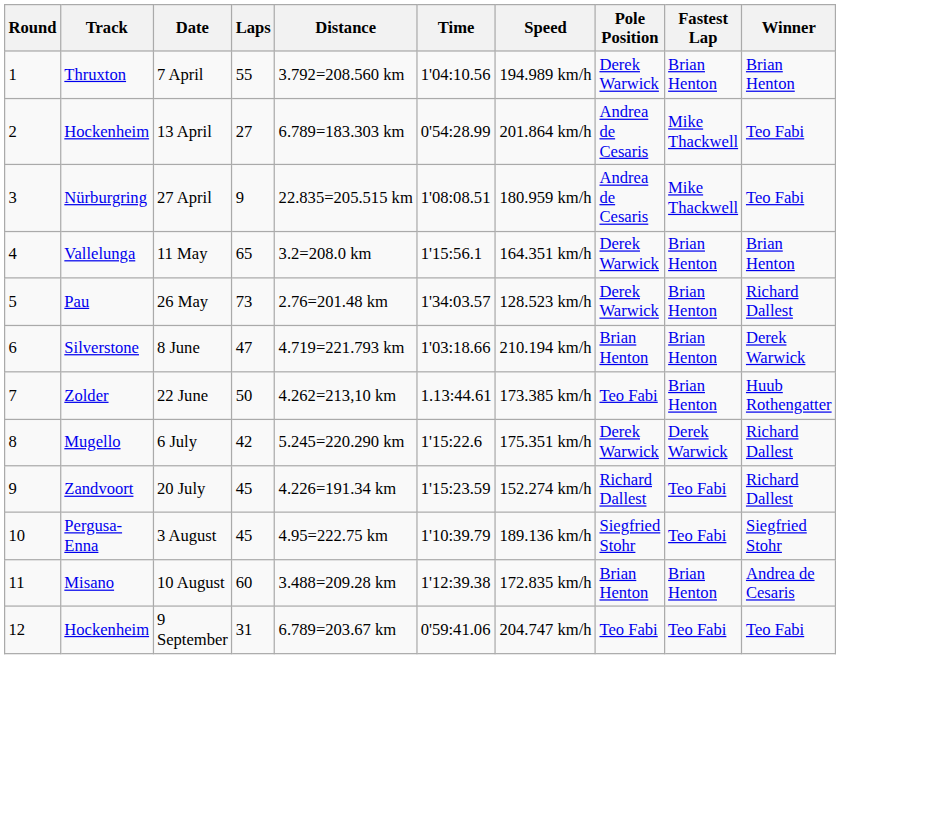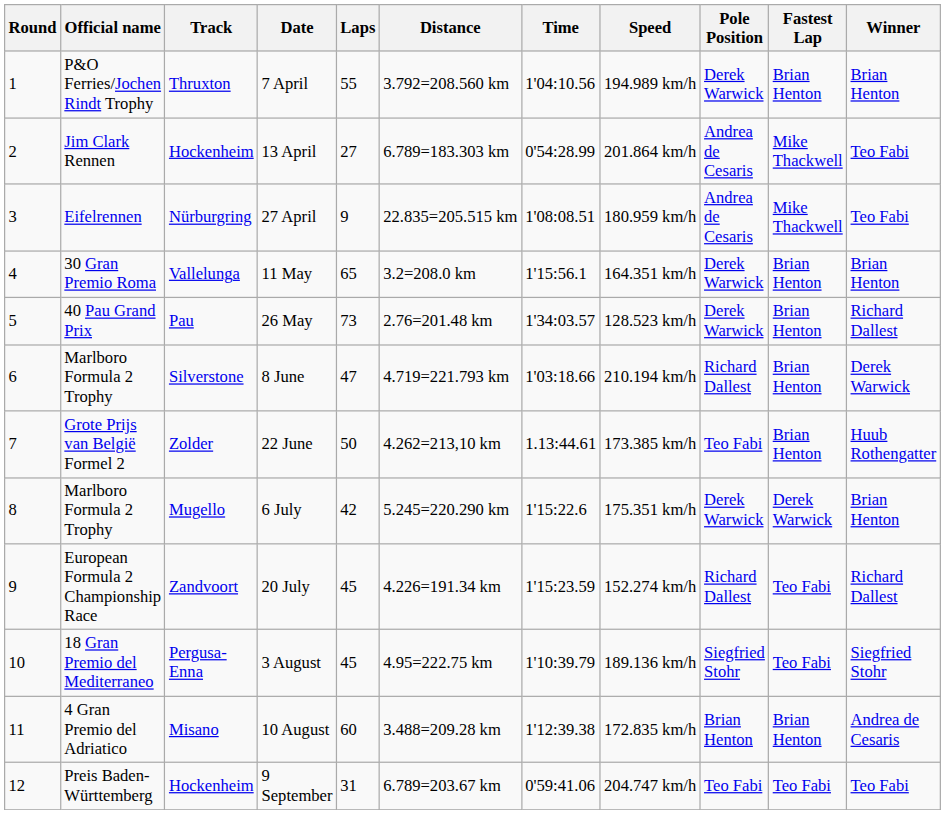+ column: Official name | P&O Ferries/Jochen Rindt Trophy | Jim Clark Rennen | Eifelrennen | 30 Gran Premio Roma | 40 Pau Grand Prix | Marlboro Formula 2 Trophy | Grote Prijs van België Formel 2 | Marlboro Formula 2 Trophy | European Formula 2 Championship Race | 18 Gran Premio del Mediterraneo | 4 Gran Premio del Adriatico | Preis Baden-Württemberg
8 June | Pole Position: Brian Henton -> Richard Dallest
6 July | Winner: Richard Dallest -> Brian Henton
